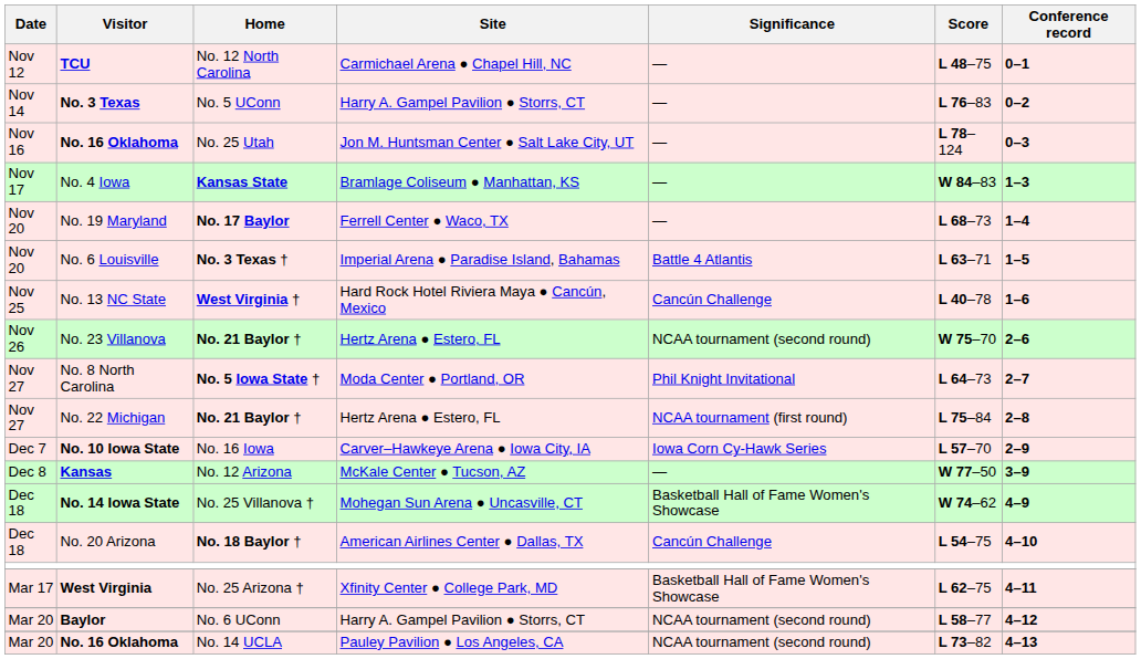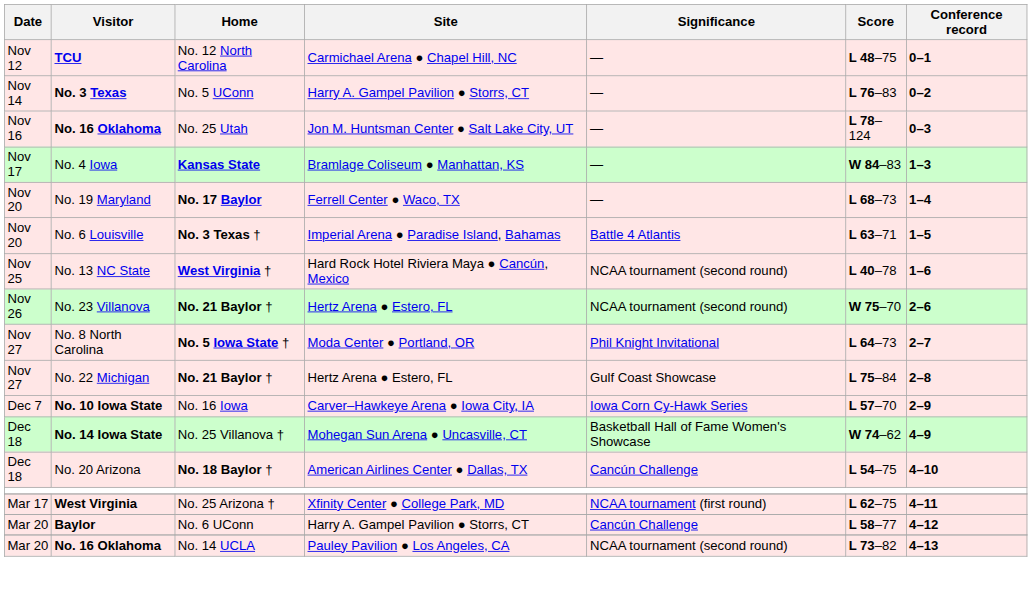No. 13 NC State | Significance: Cancún Challenge -> NCAA tournament (second round)
No. 22 Michigan | Significance: NCAA tournament (first round) -> Gulf Coast Showcase
- row: Dec 8 | Kansas | No. 12 Arizona | McKale Center ● Tucson, AZ | ― | W 77–50 | 3–9
West Virginia | Significance: Basketball Hall of Fame Women's Showcase -> NCAA tournament (first round)
Baylor | Significance: NCAA tournament (second round) -> Cancún Challenge
